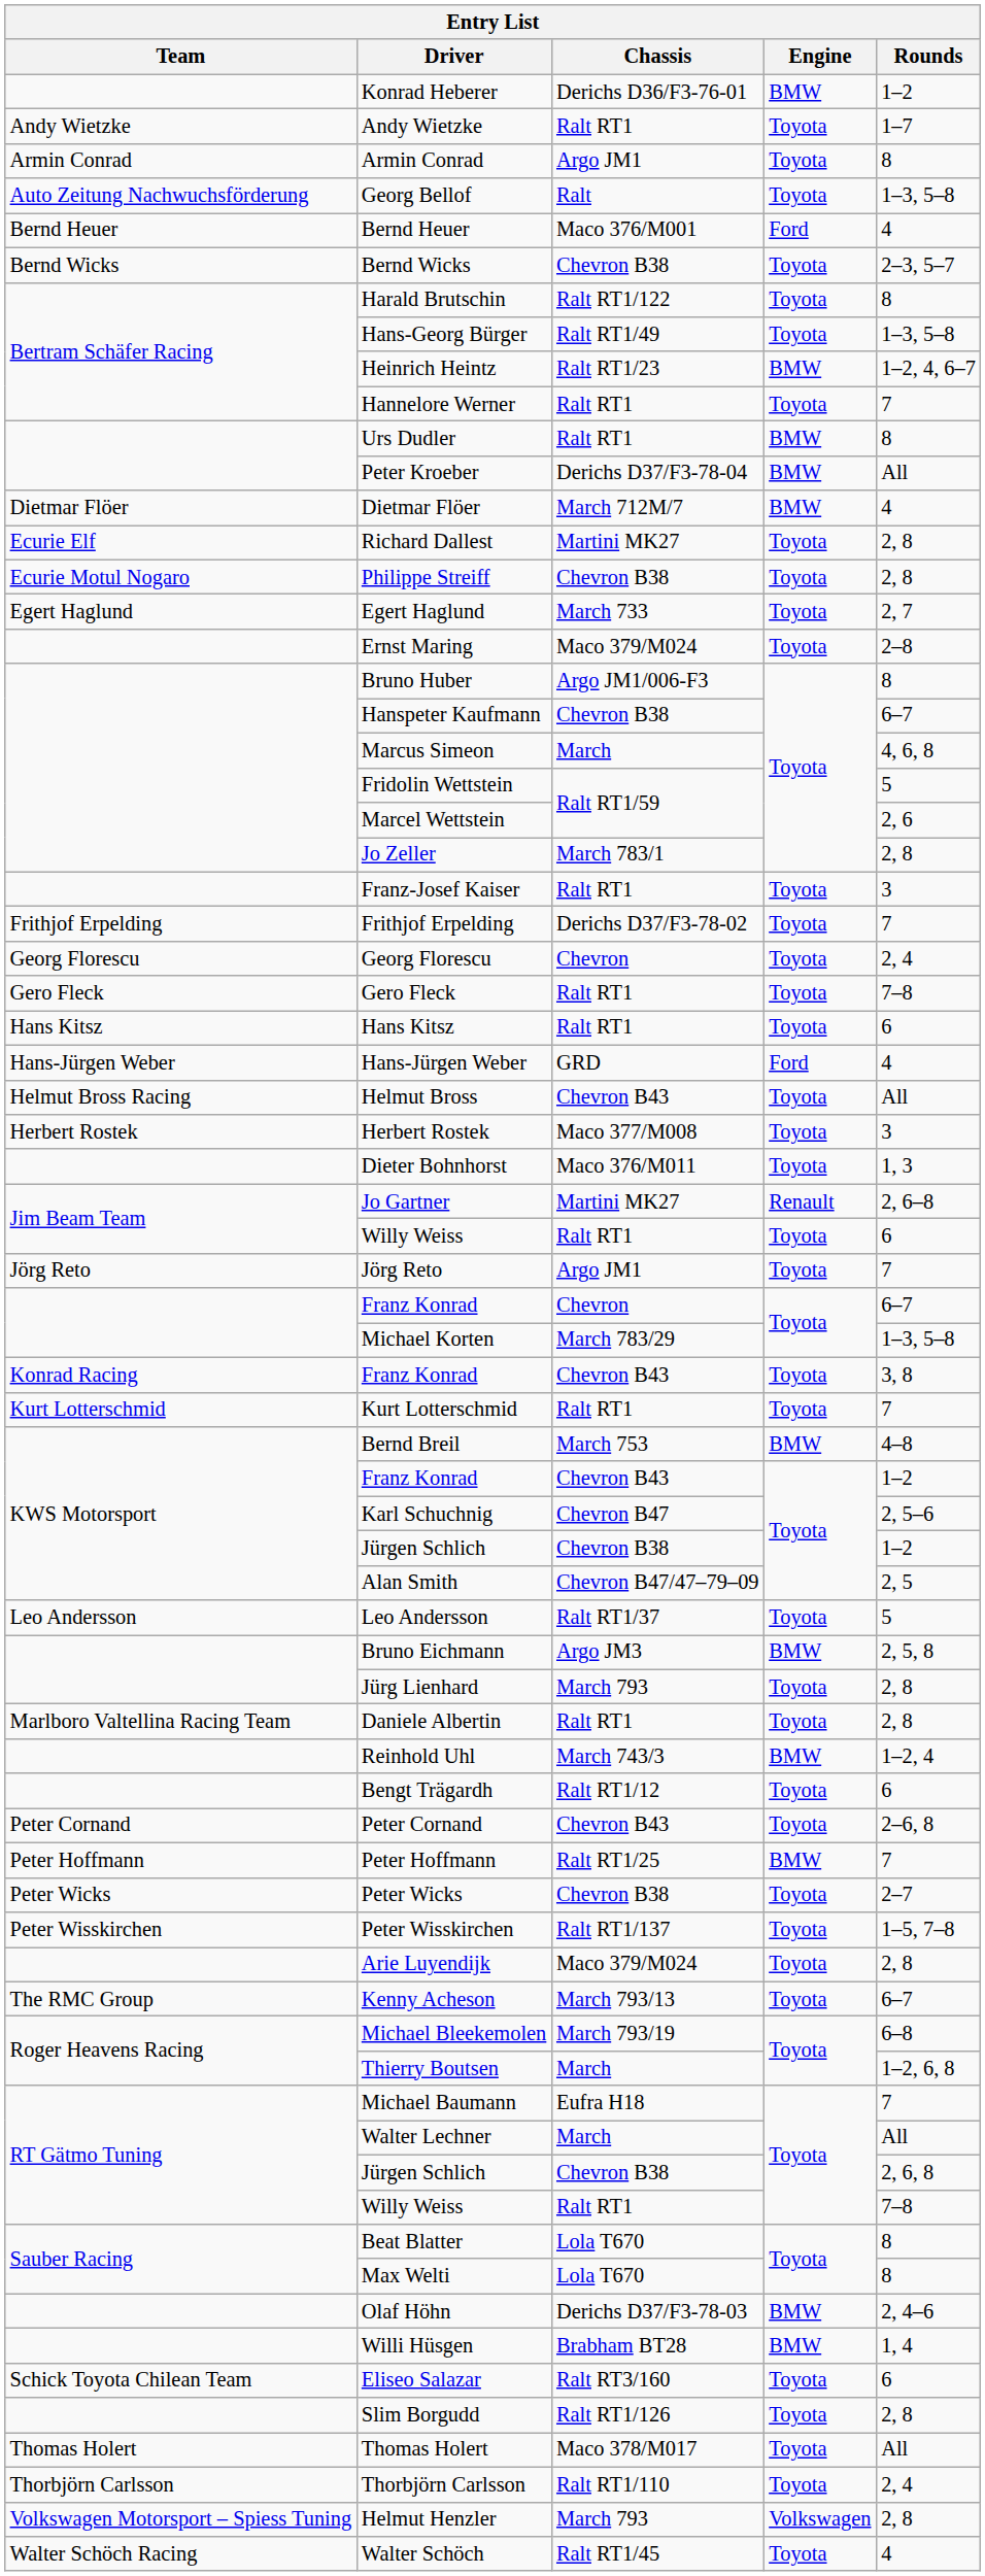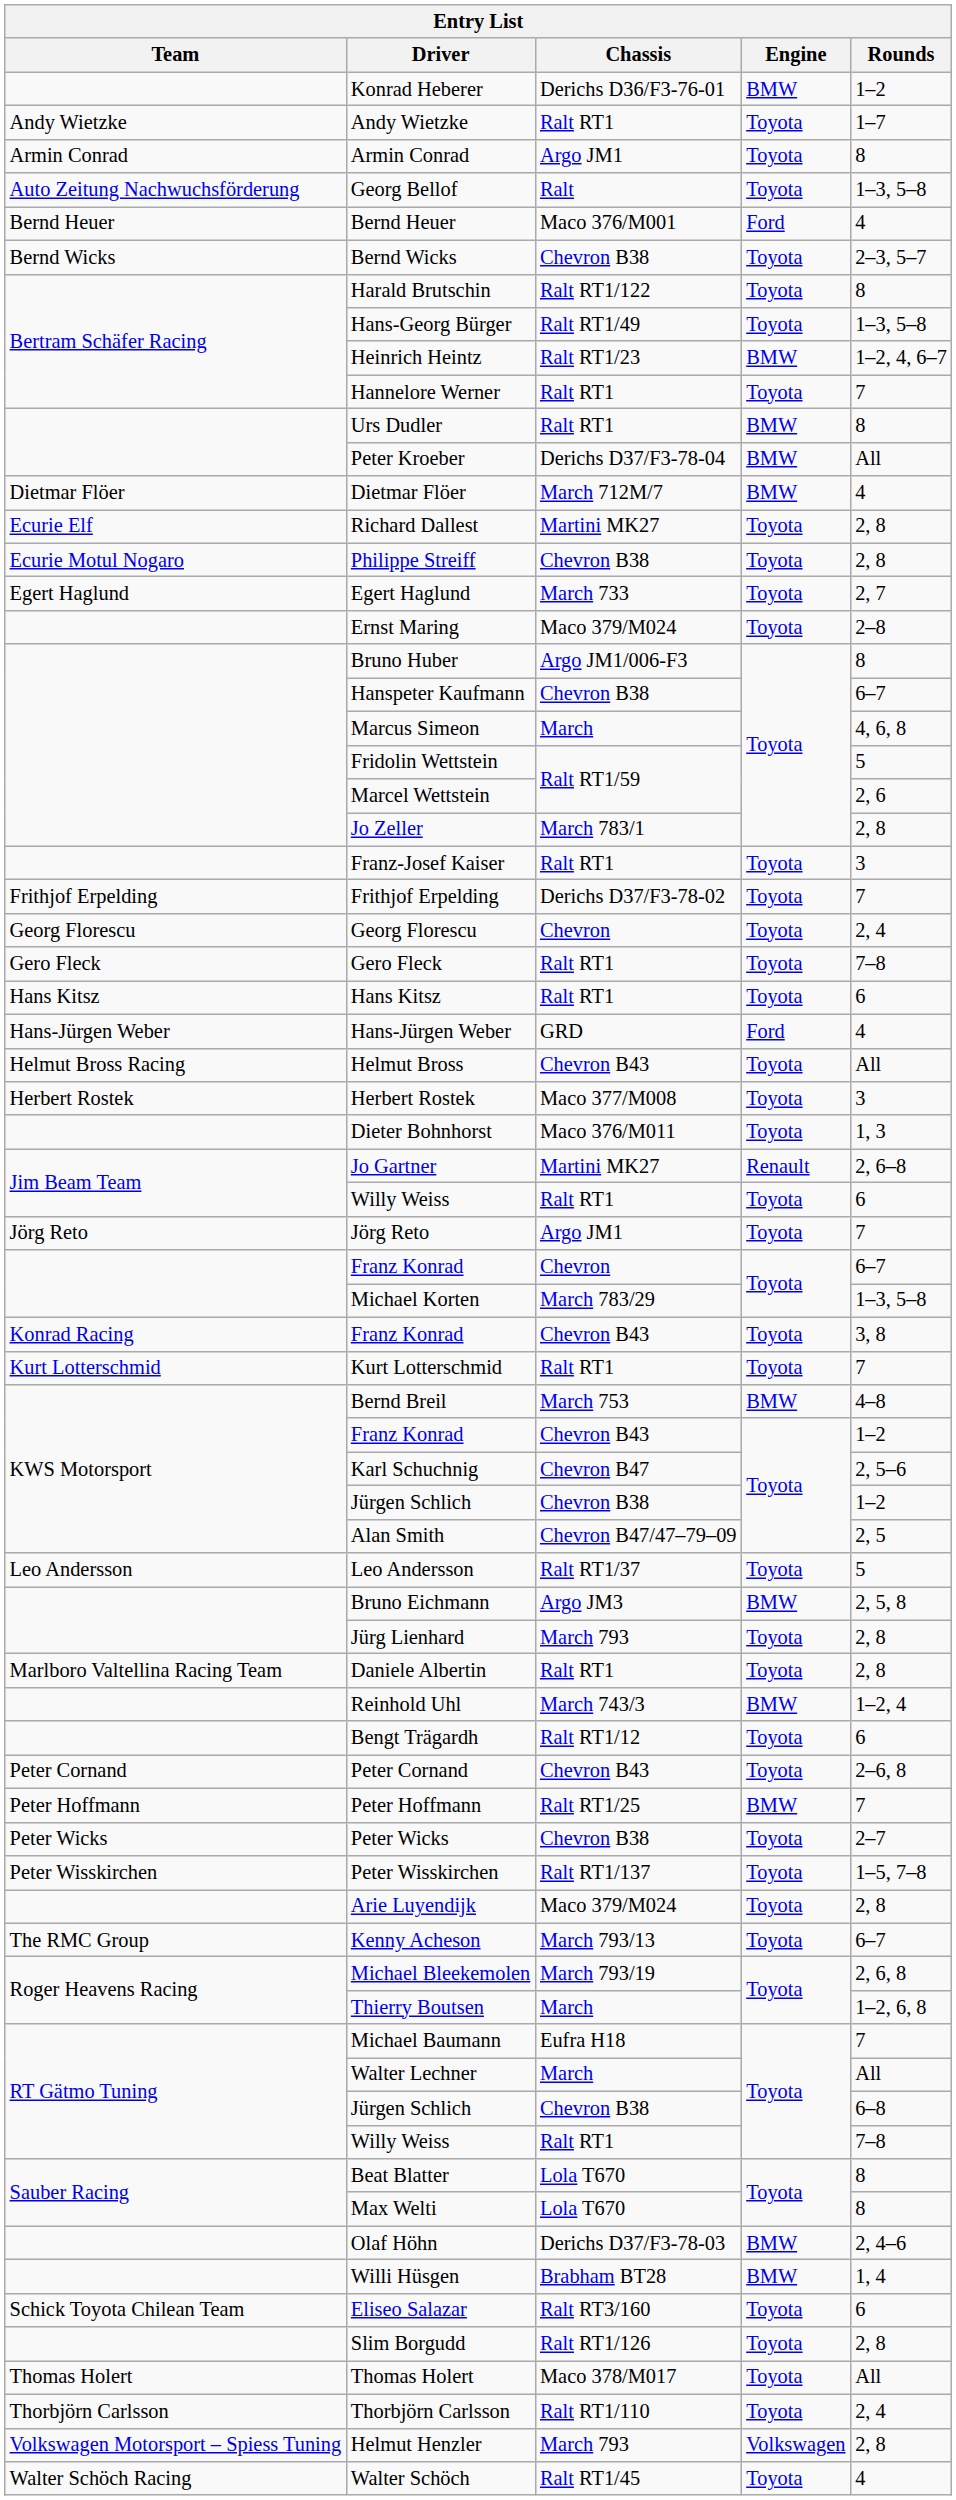Michael Bleekemolen | Rounds: 6–8 -> 2, 6, 8
RT Gätmo Tuning / Jürgen Schlich | Rounds: 2, 6, 8 -> 6–8
